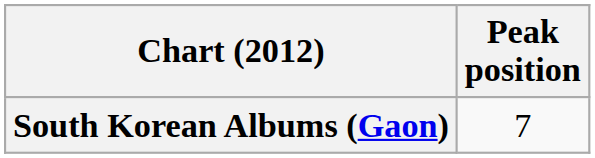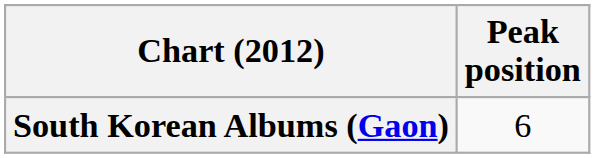South Korean Albums (Gaon) | Peak position: 7 -> 6
